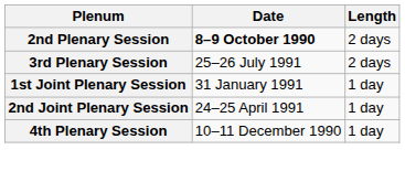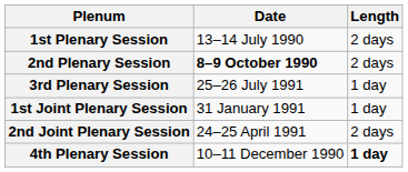+ row: 1st Plenary Session | 13–14 July 1990 | 2 days
3rd Plenary Session | Length: 2 days -> 1 day
2nd Joint Plenary Session | Length: 1 day -> 2 days
4th Plenary Session | Length: normal -> bold
